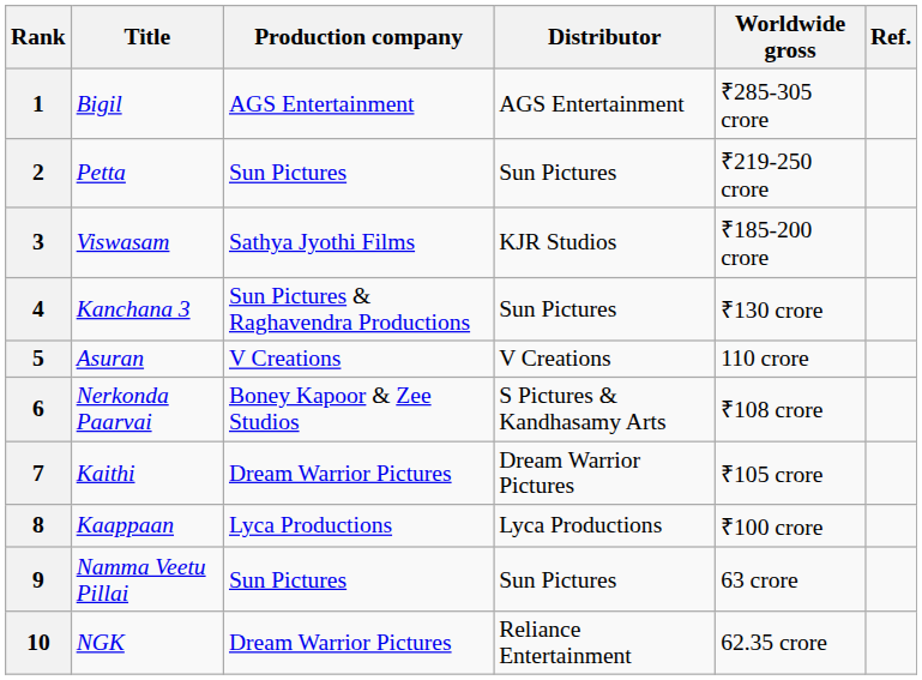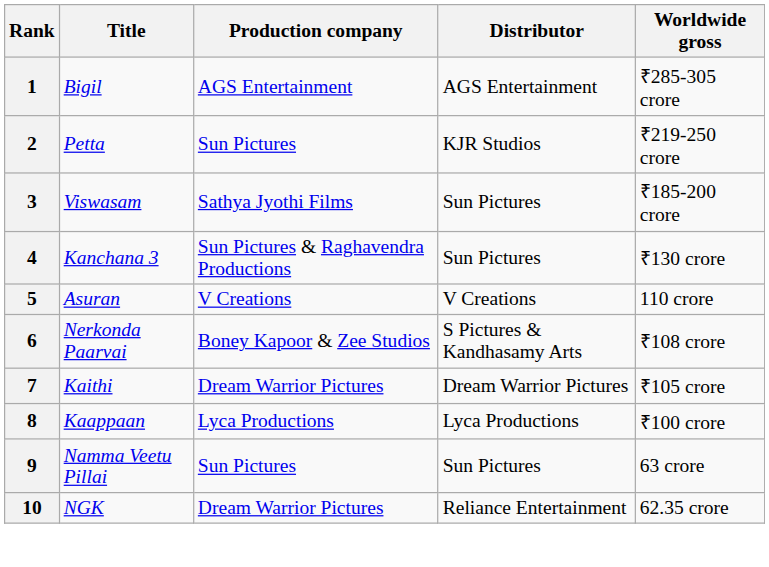- column: Ref.
2 | Distributor: Sun Pictures -> KJR Studios
3 | Distributor: KJR Studios -> Sun Pictures
